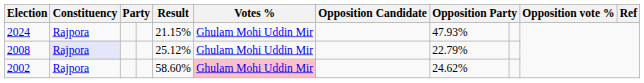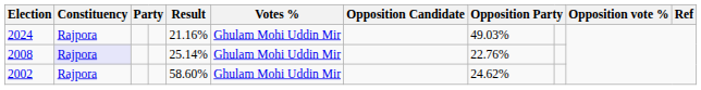2024 | Result: 21.15% -> 21.16%
2024 | column 8: 47.93% -> 49.03%
2008 | Result: 25.12% -> 25.14%
2008 | column 8: 22.79% -> 22.76%
2002 | Votes %: pink background -> no background
